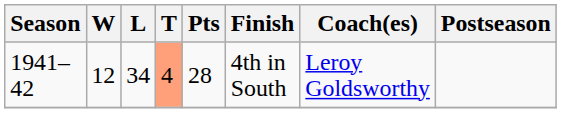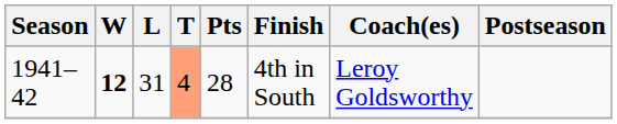1941–42 | W: normal -> bold
1941–42 | L: 34 -> 31
